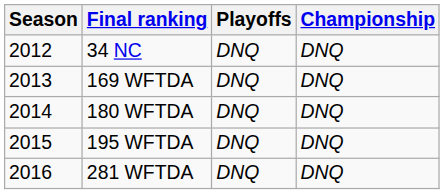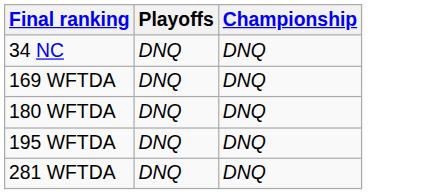- column: Season | 2012 | 2013 | 2014 | 2015 | 2016
